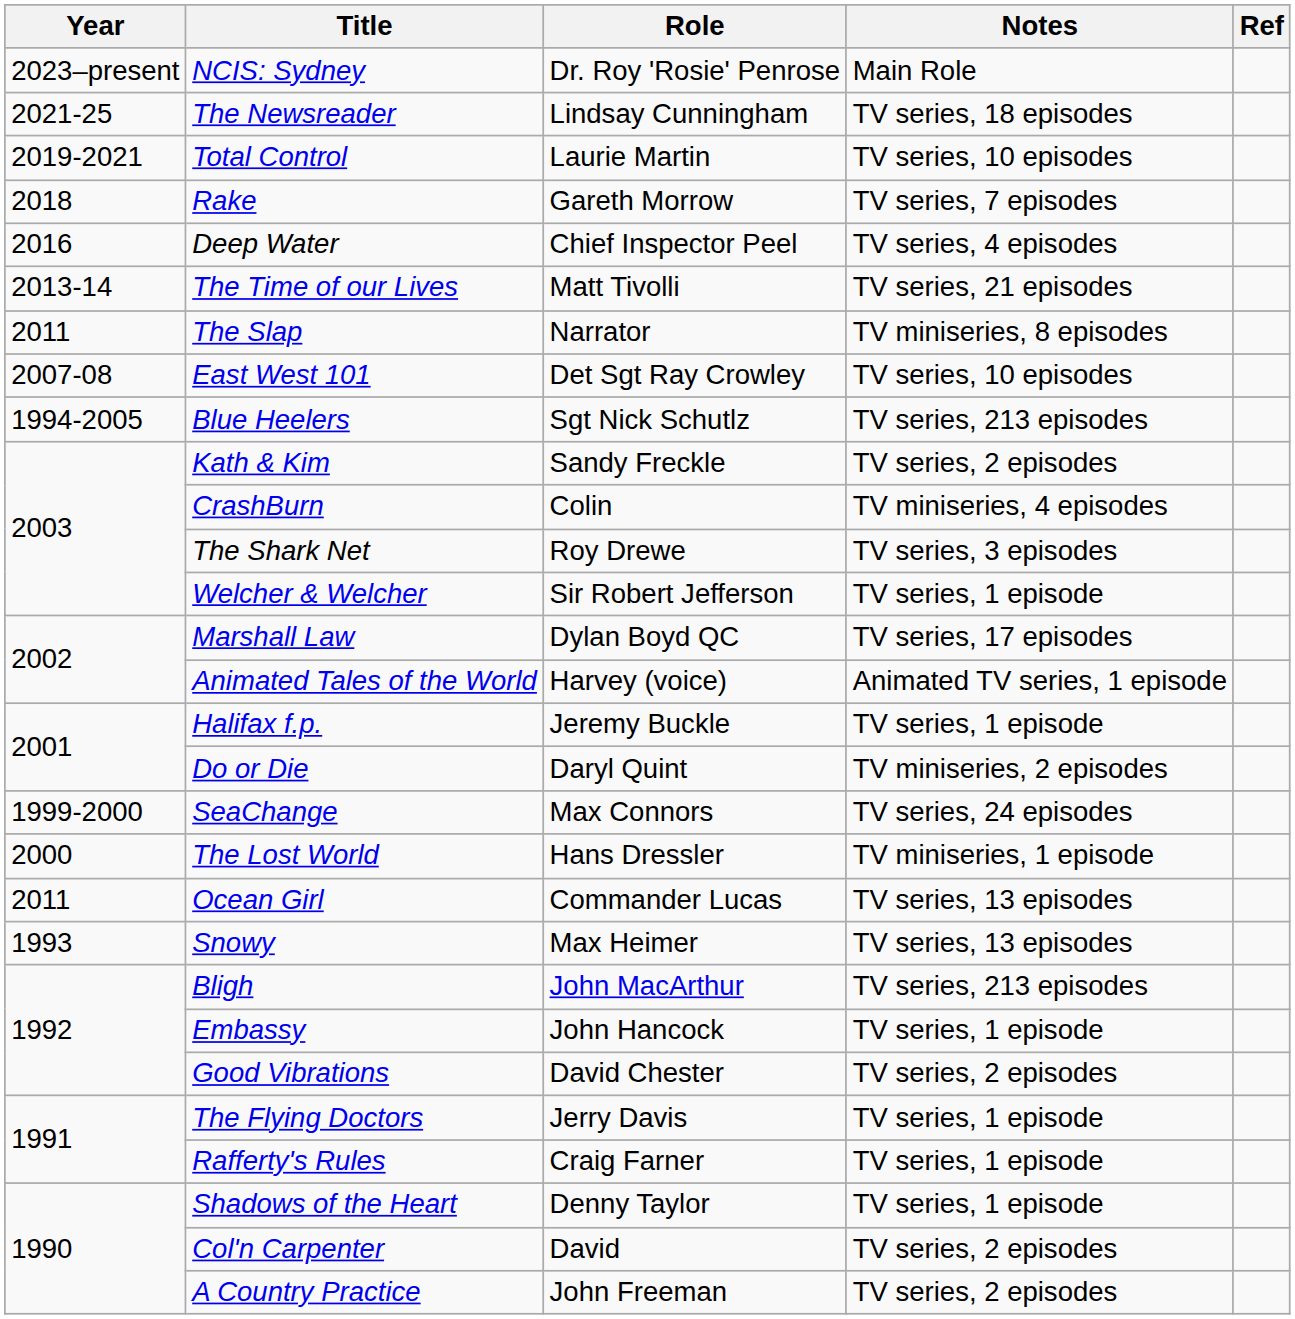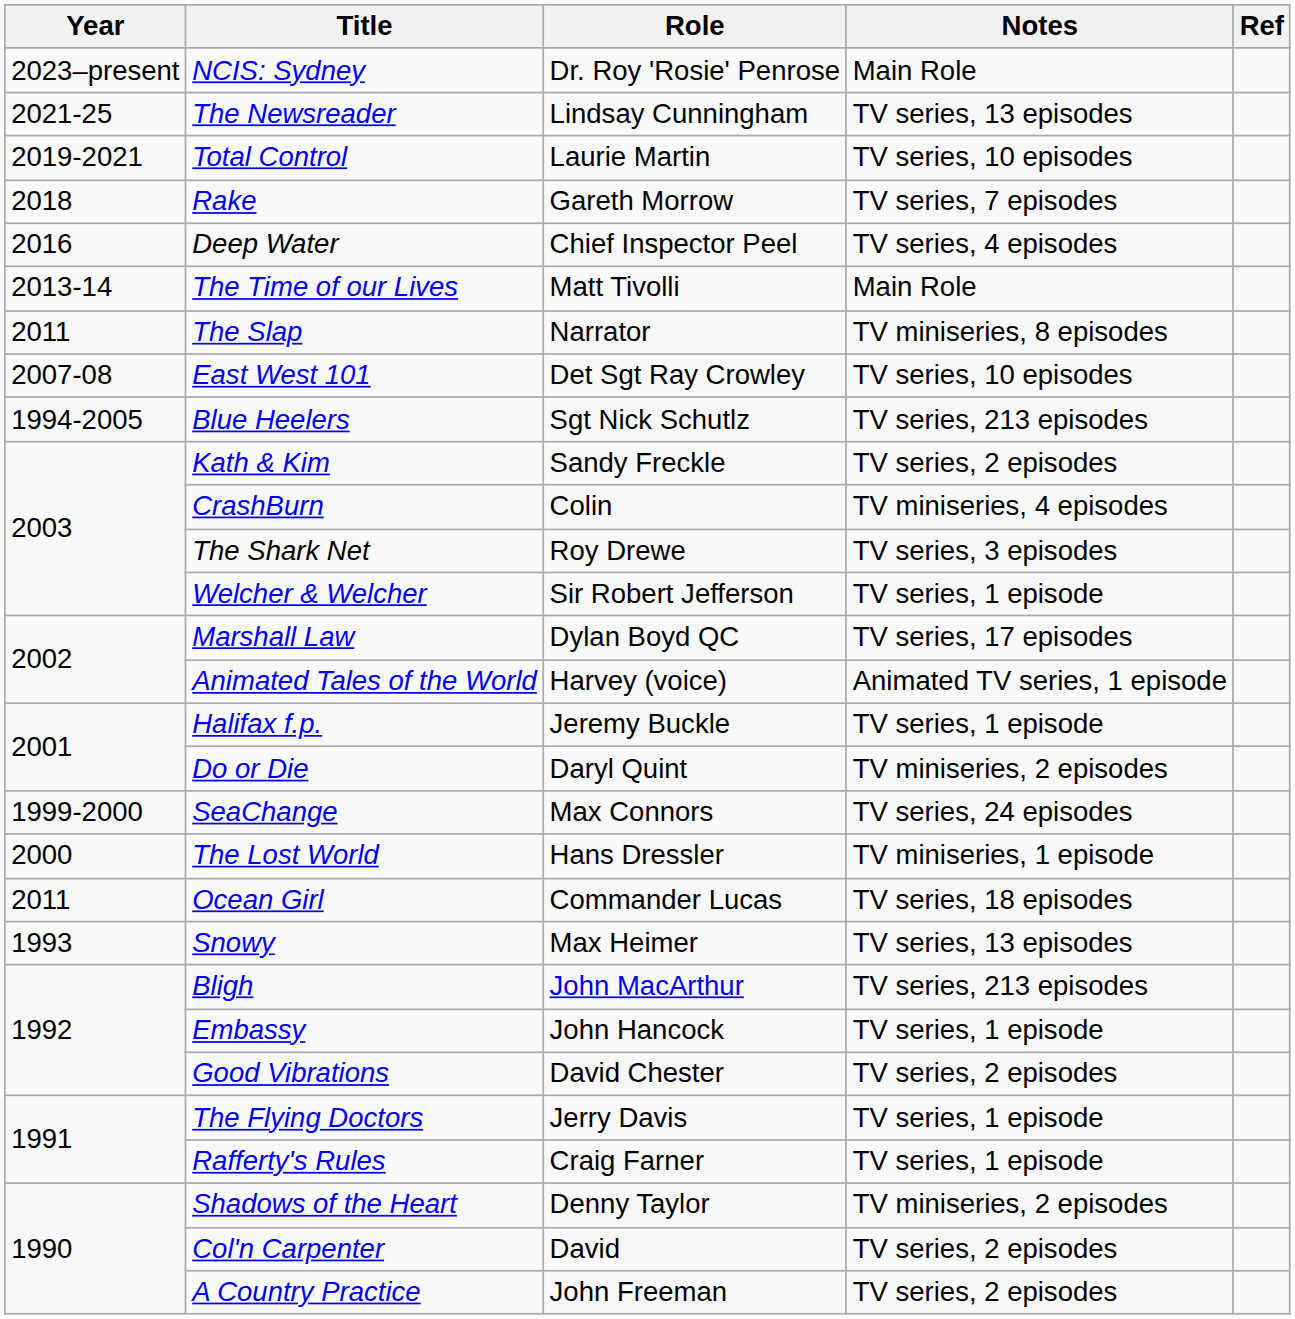The Newsreader | Notes: TV series, 18 episodes -> TV series, 13 episodes
The Time of our Lives | Notes: TV series, 21 episodes -> Main Role
Ocean Girl | Notes: TV series, 13 episodes -> TV series, 18 episodes
Shadows of the Heart | Notes: TV series, 1 episode -> TV miniseries, 2 episodes
